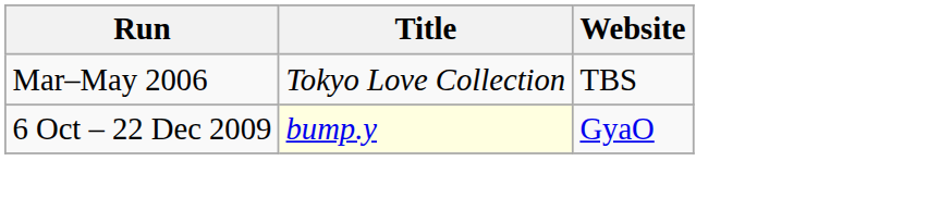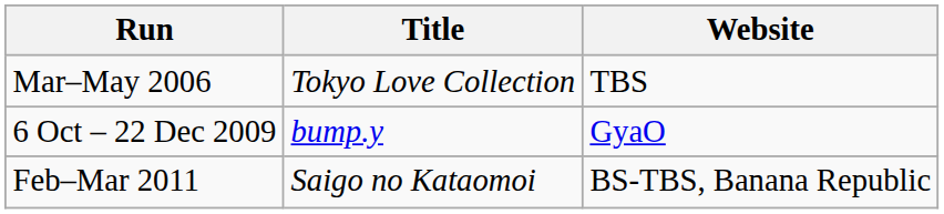6 Oct – 22 Dec 2009 | Title: lightyellow background -> no background
+ row: Feb–Mar 2011 | Saigo no Kataomoi | BS-TBS, Banana Republic
